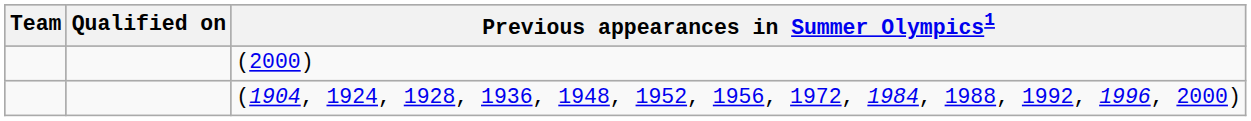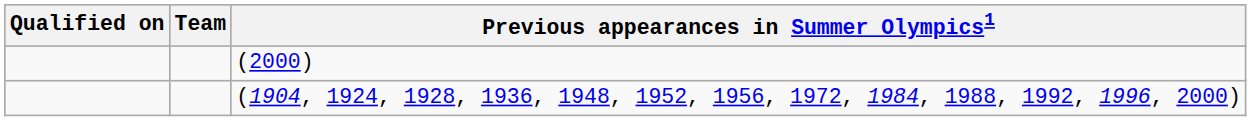columns swapped: Team <-> Qualified on
